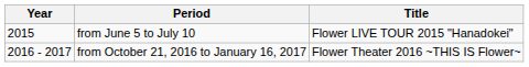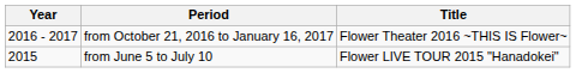rows swapped: from June 5 to July 10 <-> from October 21, 2016 to January 16, 2017
